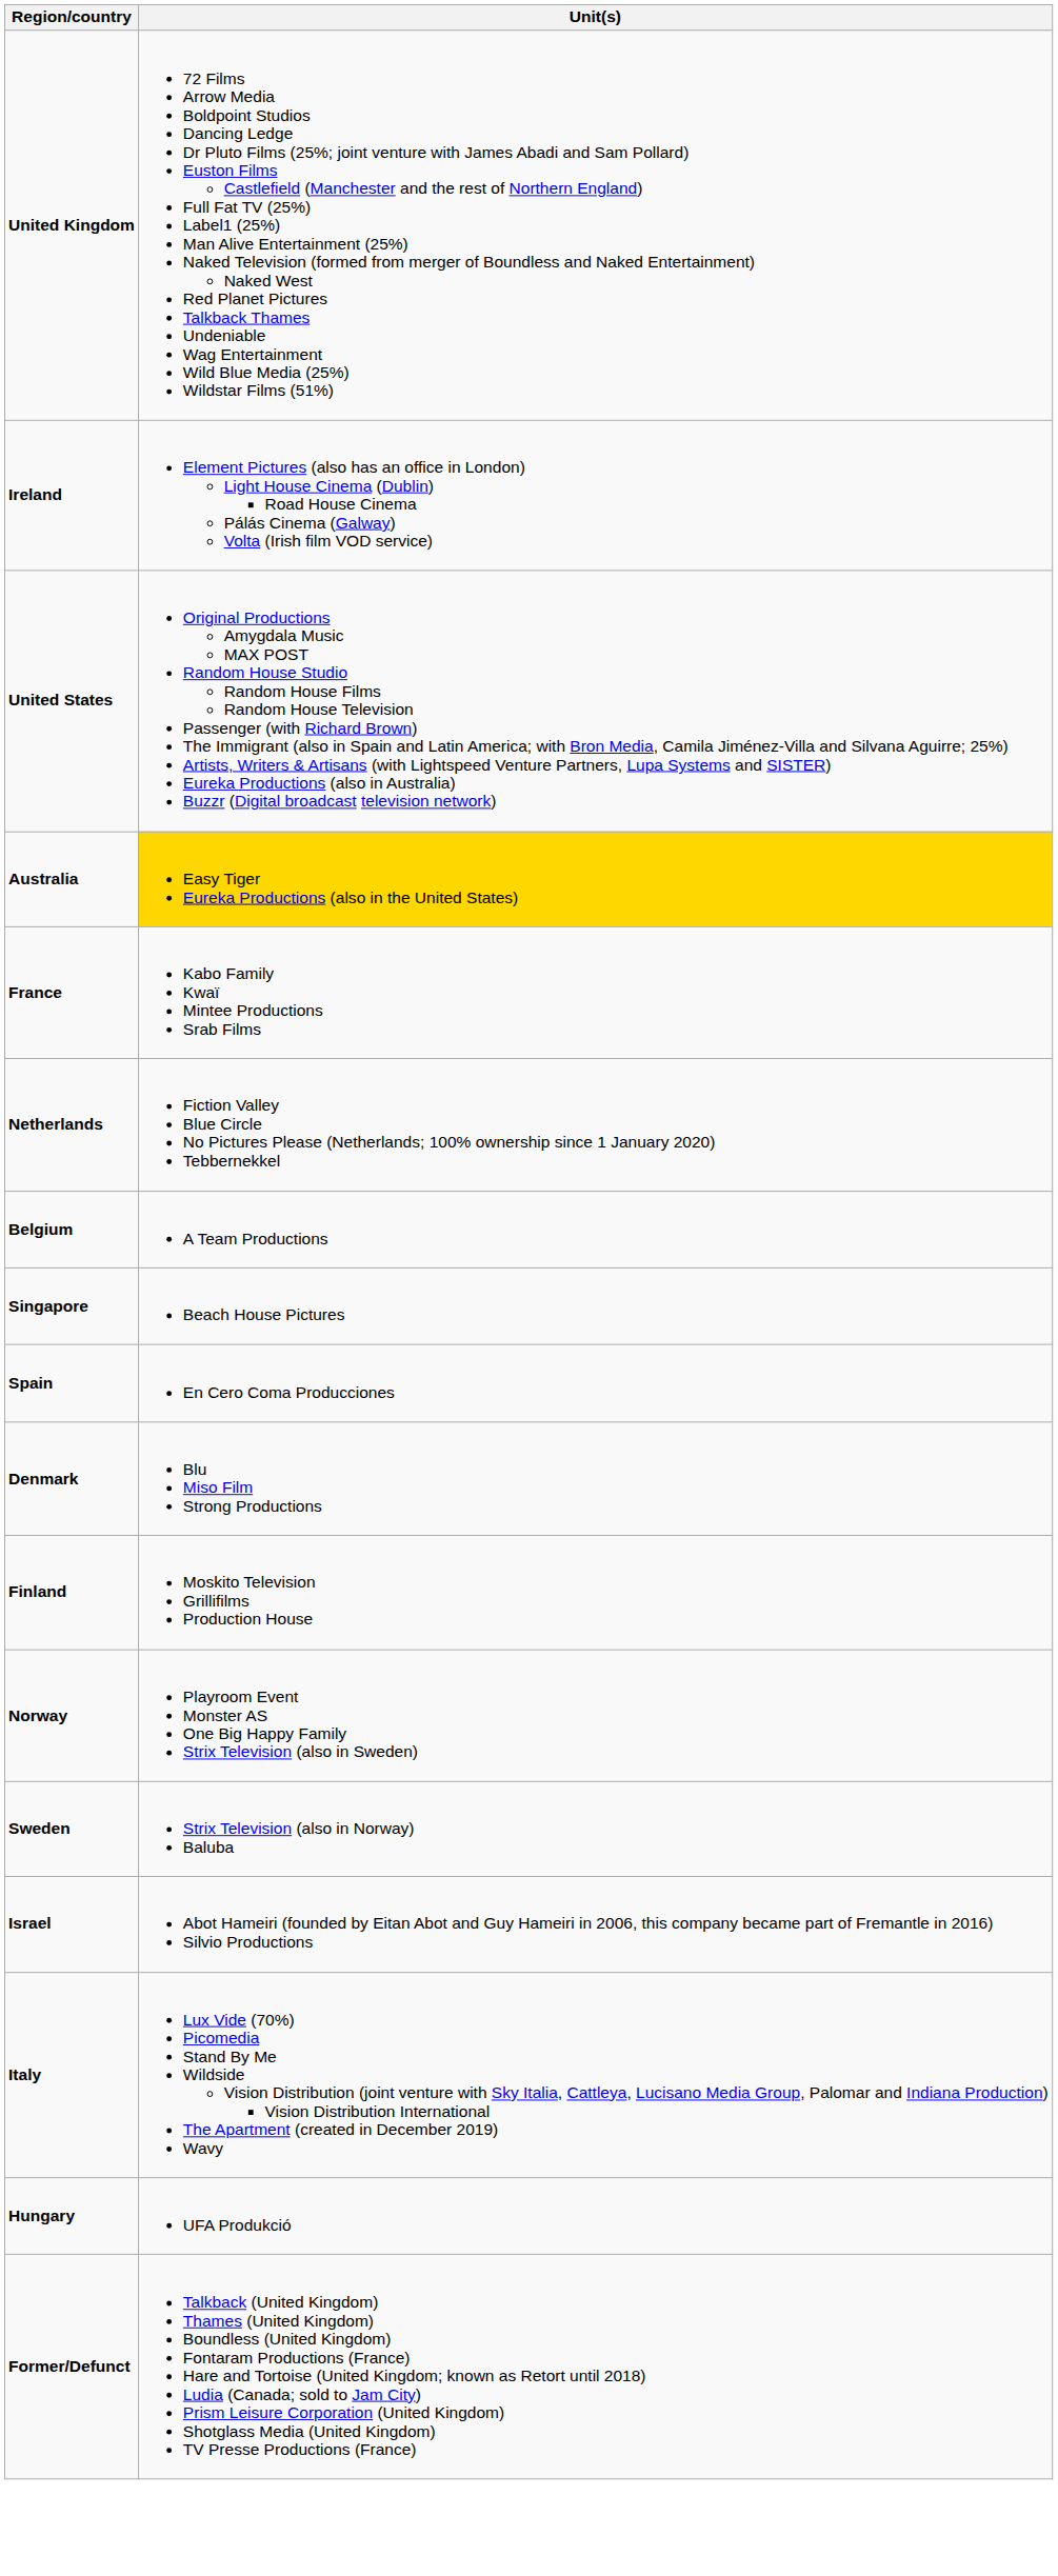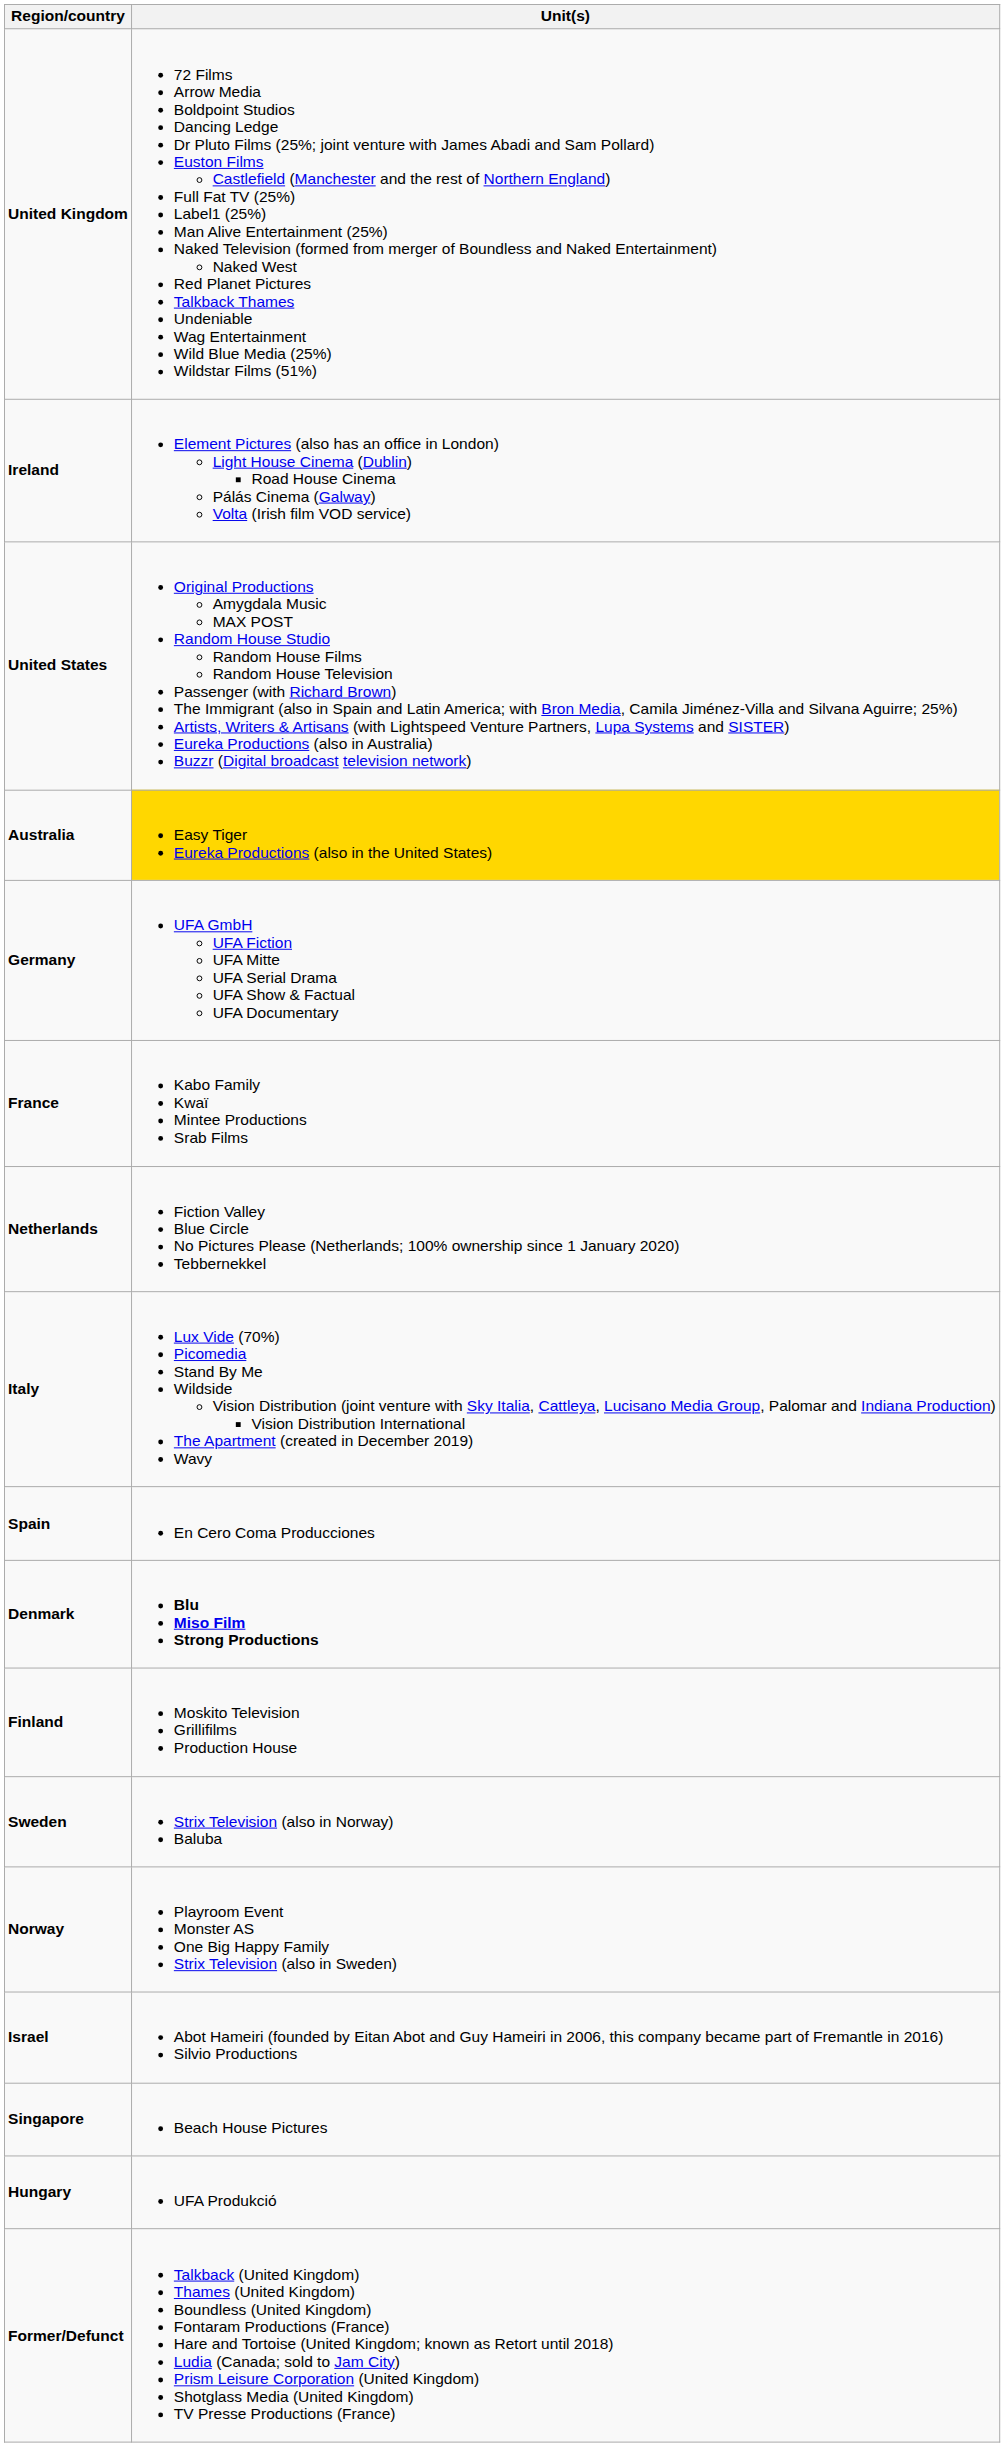+ row: Germany | UFA GmbH UFA Fiction UFA Mitte UFA Serial Drama UFA Show & Factual UFA Documentary
- row: Belgium | A Team Productions
rows swapped: Italy <-> Singapore
Denmark | Unit(s): normal -> bold
rows swapped: Norway <-> Sweden
